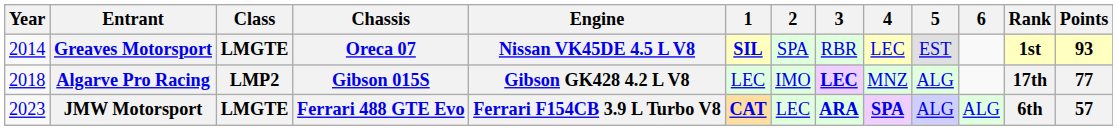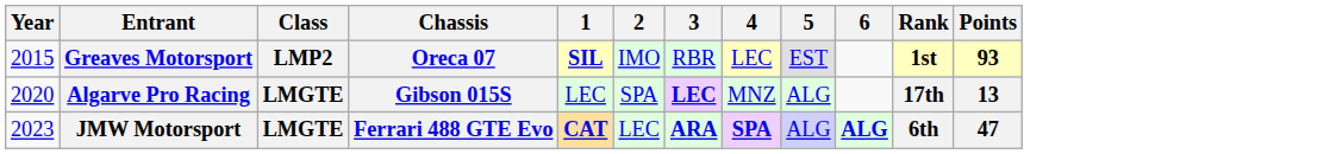- column: Engine | Nissan VK45DE 4.5 L V8 | Gibson GK428 4.2 L V8 | Ferrari F154CB 3.9 L Turbo V8
Greaves Motorsport | Year: 2014 -> 2015
Greaves Motorsport | Class: LMGTE -> LMP2
Greaves Motorsport | 2: SPA -> IMO
Algarve Pro Racing | Year: 2018 -> 2020
Algarve Pro Racing | Class: LMP2 -> LMGTE
Algarve Pro Racing | 2: IMO -> SPA
Algarve Pro Racing | Points: 77 -> 13
JMW Motorsport | 6: normal -> bold
JMW Motorsport | Points: 57 -> 47
